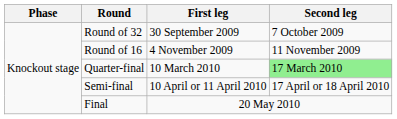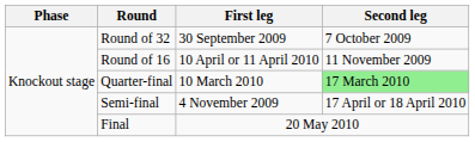Round of 16 | First leg: 4 November 2009 -> 10 April or 11 April 2010
Semi-final | First leg: 10 April or 11 April 2010 -> 4 November 2009
